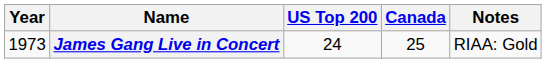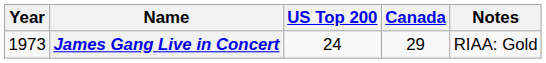James Gang Live in Concert | Canada: 25 -> 29
